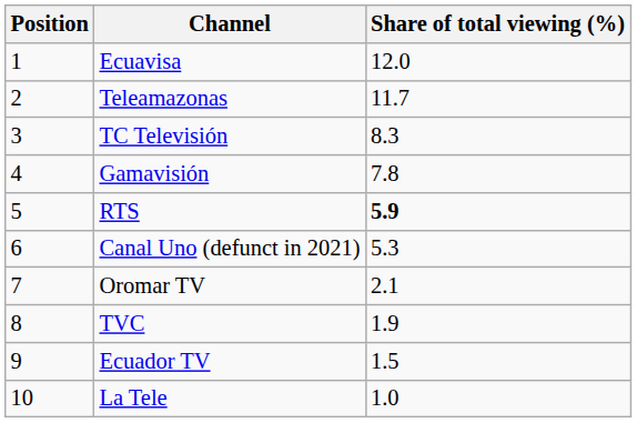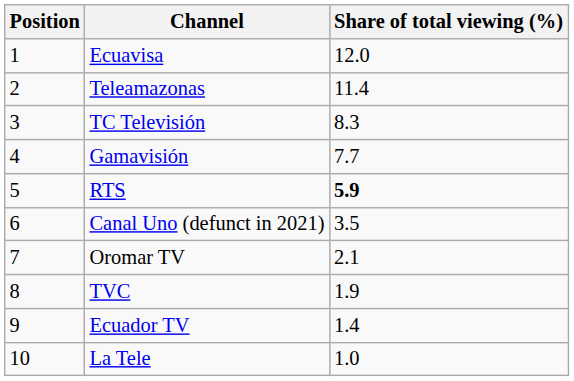Teleamazonas | Share of total viewing (%): 11.7 -> 11.4
Gamavisión | Share of total viewing (%): 7.8 -> 7.7
Canal Uno (defunct in 2021) | Share of total viewing (%): 5.3 -> 3.5
Ecuador TV | Share of total viewing (%): 1.5 -> 1.4
